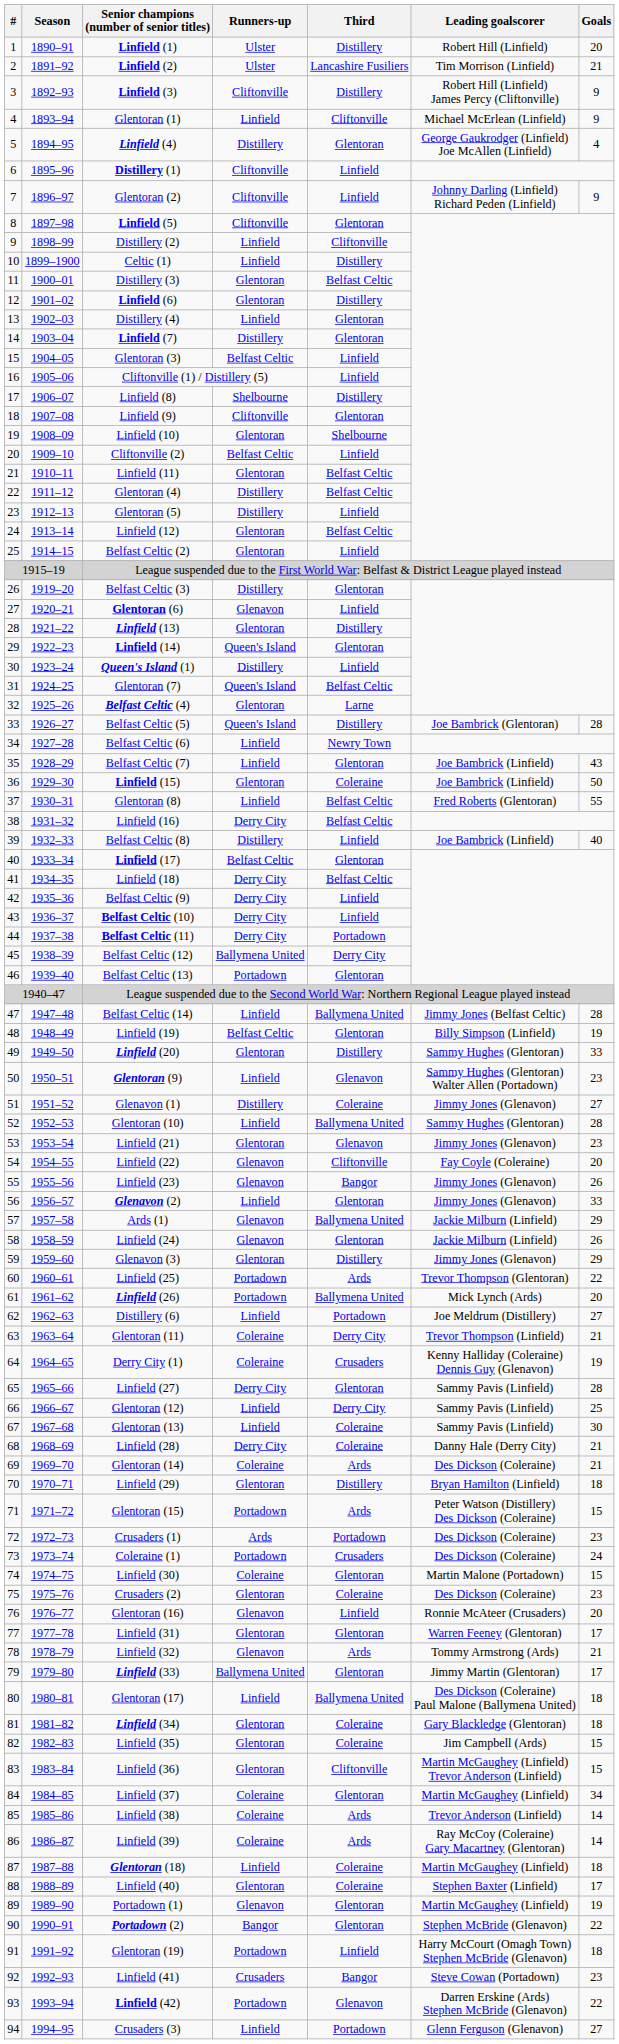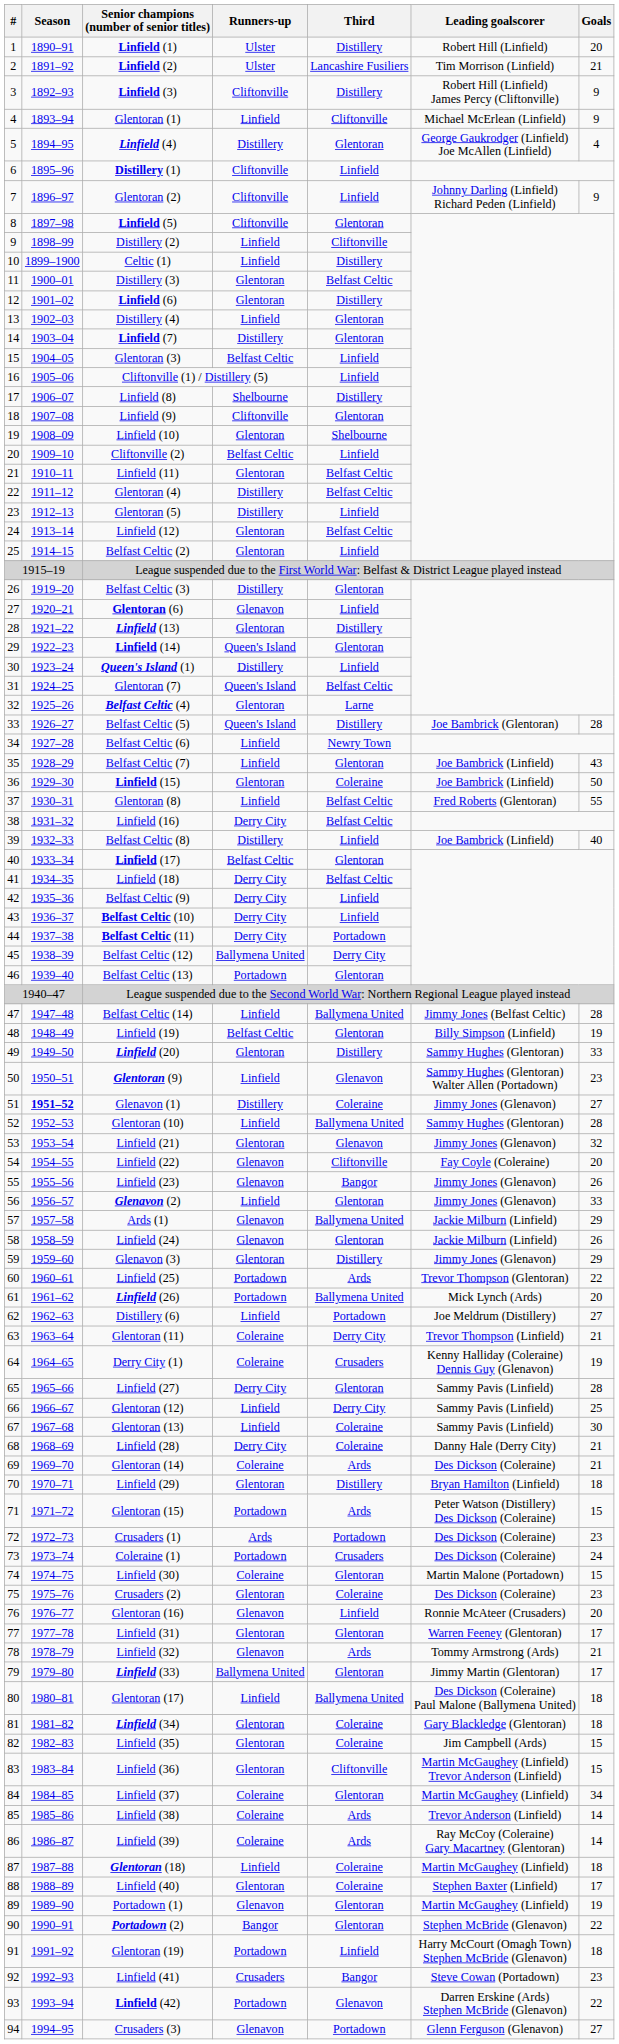Glenavon (1) | Season: normal -> bold
Linfield (21) | Goals: 23 -> 32
Crusaders (3) | Runners-up: Linfield -> Glenavon
